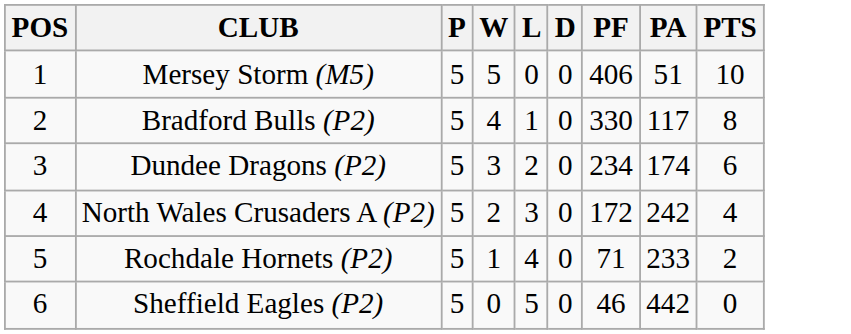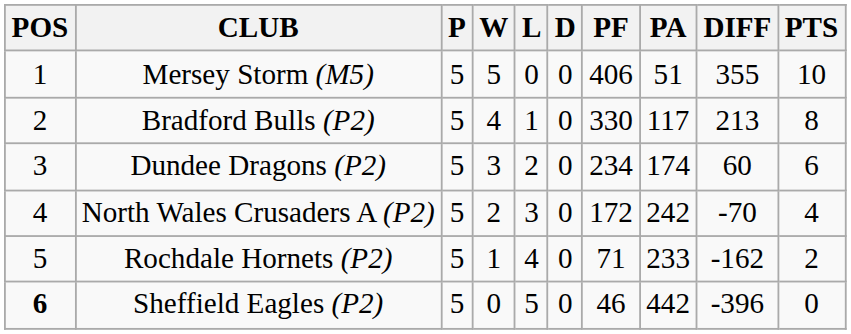+ column: DIFF | 355 | 213 | 60 | -70 | -162 | -396
Sheffield Eagles (P2) | POS: normal -> bold
